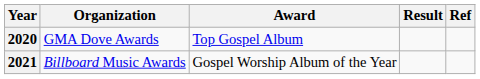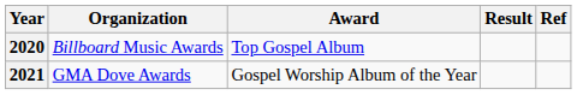2020 | Organization: GMA Dove Awards -> Billboard Music Awards
2021 | Organization: Billboard Music Awards -> GMA Dove Awards
